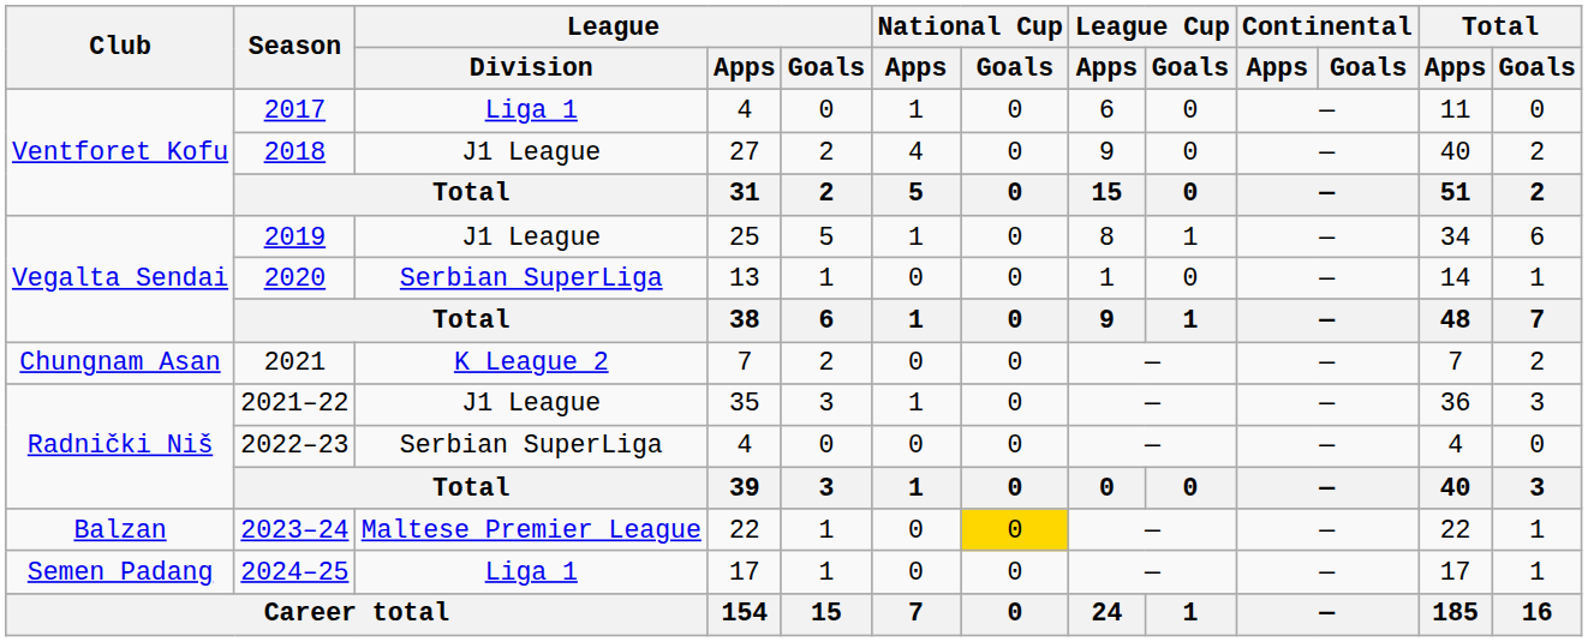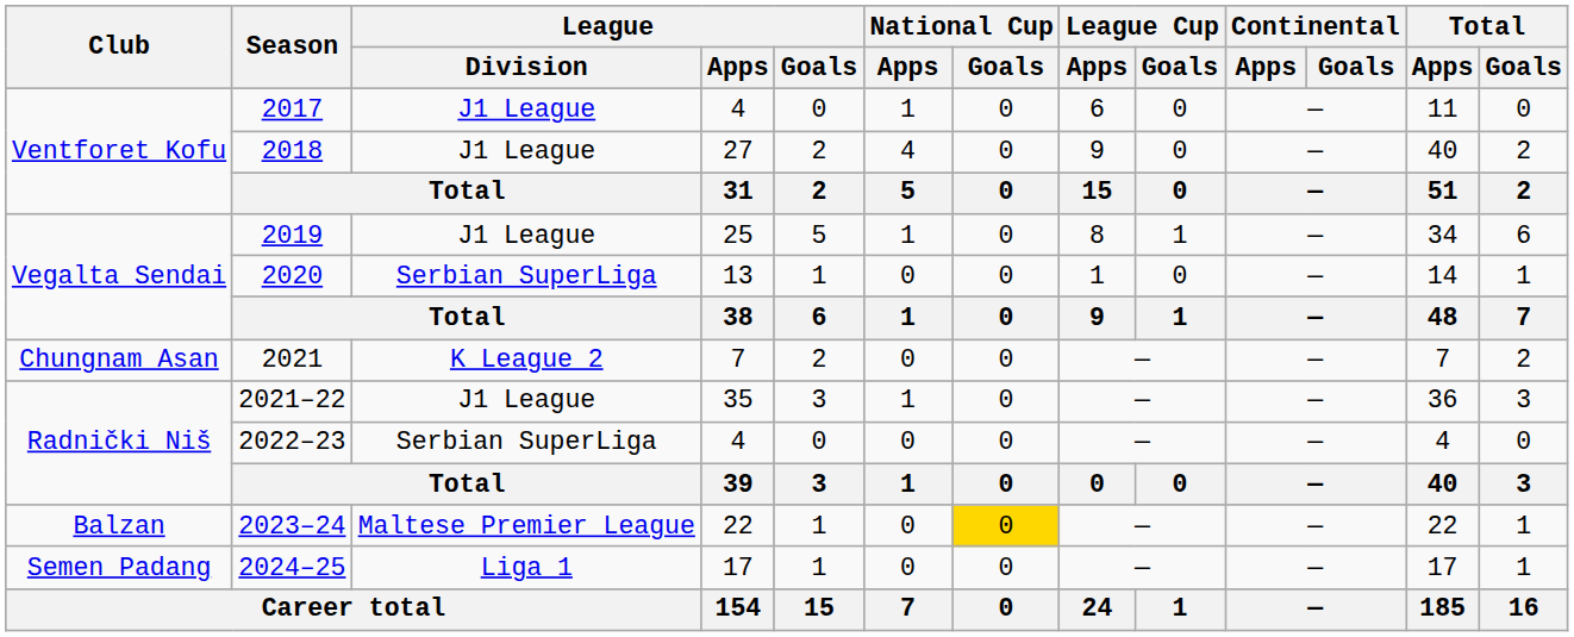2017 | League / Division: Liga 1 -> J1 League
